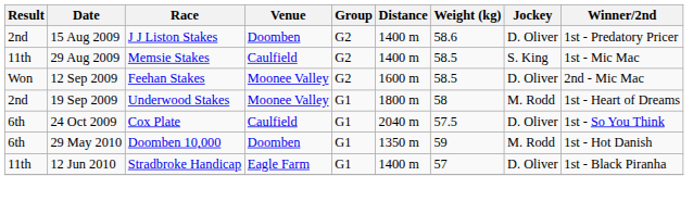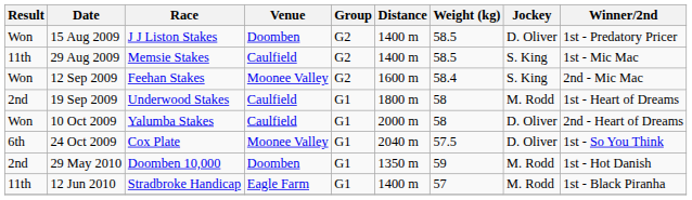15 Aug 2009 | Result: 2nd -> Won
15 Aug 2009 | Weight (kg): 58.6 -> 58.5
12 Sep 2009 | Weight (kg): 58.5 -> 58.4
12 Sep 2009 | Jockey: D. Oliver -> S. King
19 Sep 2009 | Venue: Moonee Valley -> Caulfield
+ row: Won | 10 Oct 2009 | Yalumba Stakes | Caulfield | G1 | 2000 m | 58 | D. Oliver | 2nd - Heart of Dreams
24 Oct 2009 | Venue: Caulfield -> Moonee Valley
29 May 2010 | Result: 6th -> 2nd
12 Jun 2010 | Jockey: D. Oliver -> M. Rodd
